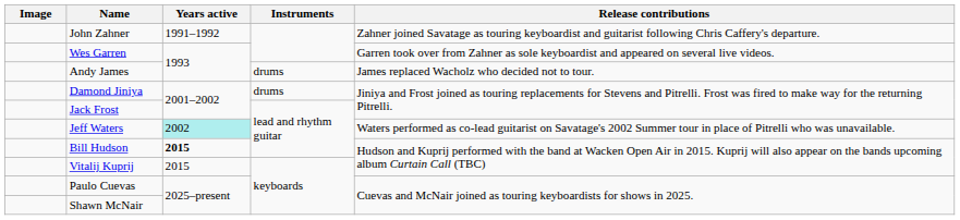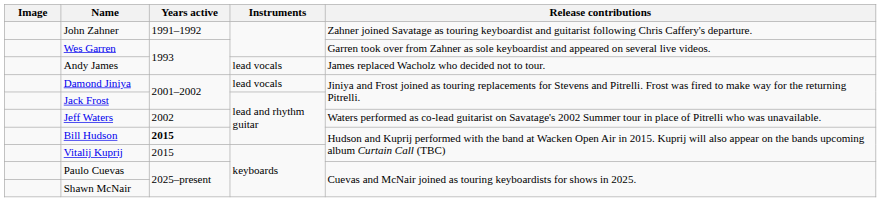Andy James | Instruments: drums -> lead vocals
Damond Jiniya | Instruments: drums -> lead vocals
Jeff Waters | Years active: paleturquoise background -> no background
